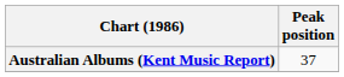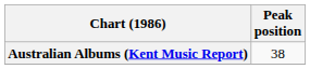Australian Albums (Kent Music Report) | Peak position: 37 -> 38
